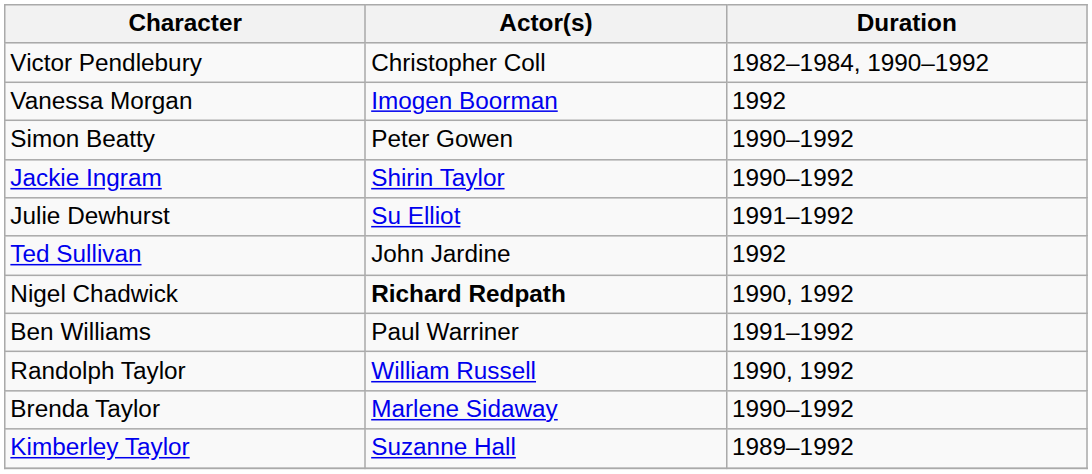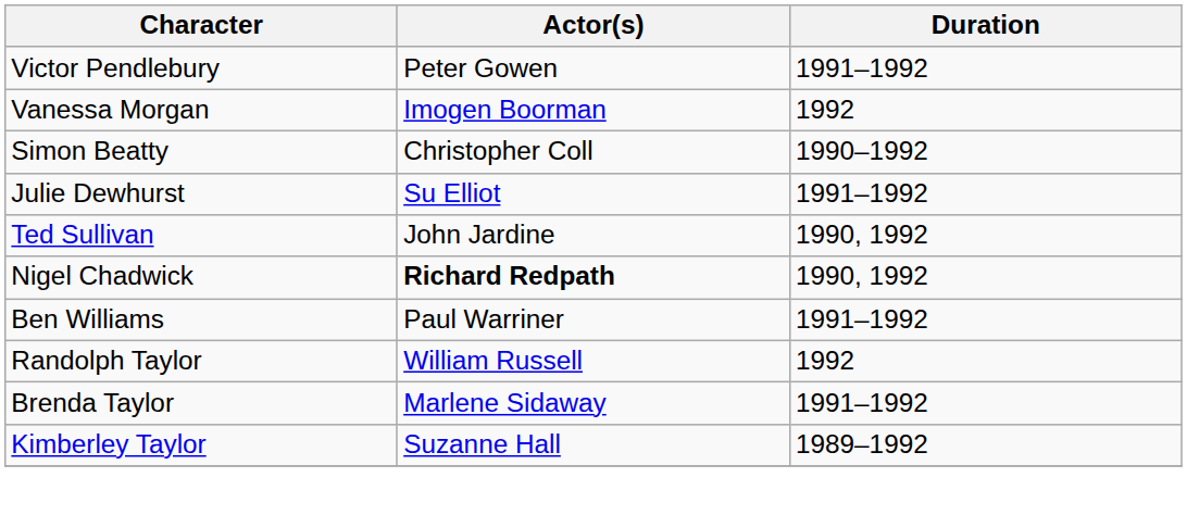Victor Pendlebury | Actor(s): Christopher Coll -> Peter Gowen
Victor Pendlebury | Duration: 1982–1984, 1990–1992 -> 1991–1992
Simon Beatty | Actor(s): Peter Gowen -> Christopher Coll
- row: Jackie Ingram | Shirin Taylor | 1990–1992
Ted Sullivan | Duration: 1992 -> 1990, 1992
Randolph Taylor | Duration: 1990, 1992 -> 1992
Brenda Taylor | Duration: 1990–1992 -> 1991–1992
